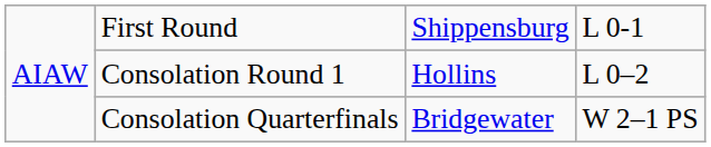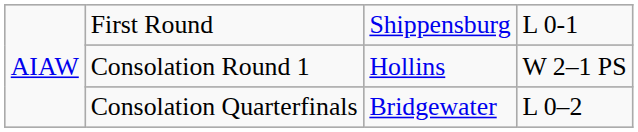Consolation Round 1 | column 4: L 0–2 -> W 2–1 PS
Consolation Quarterfinals | column 4: W 2–1 PS -> L 0–2
